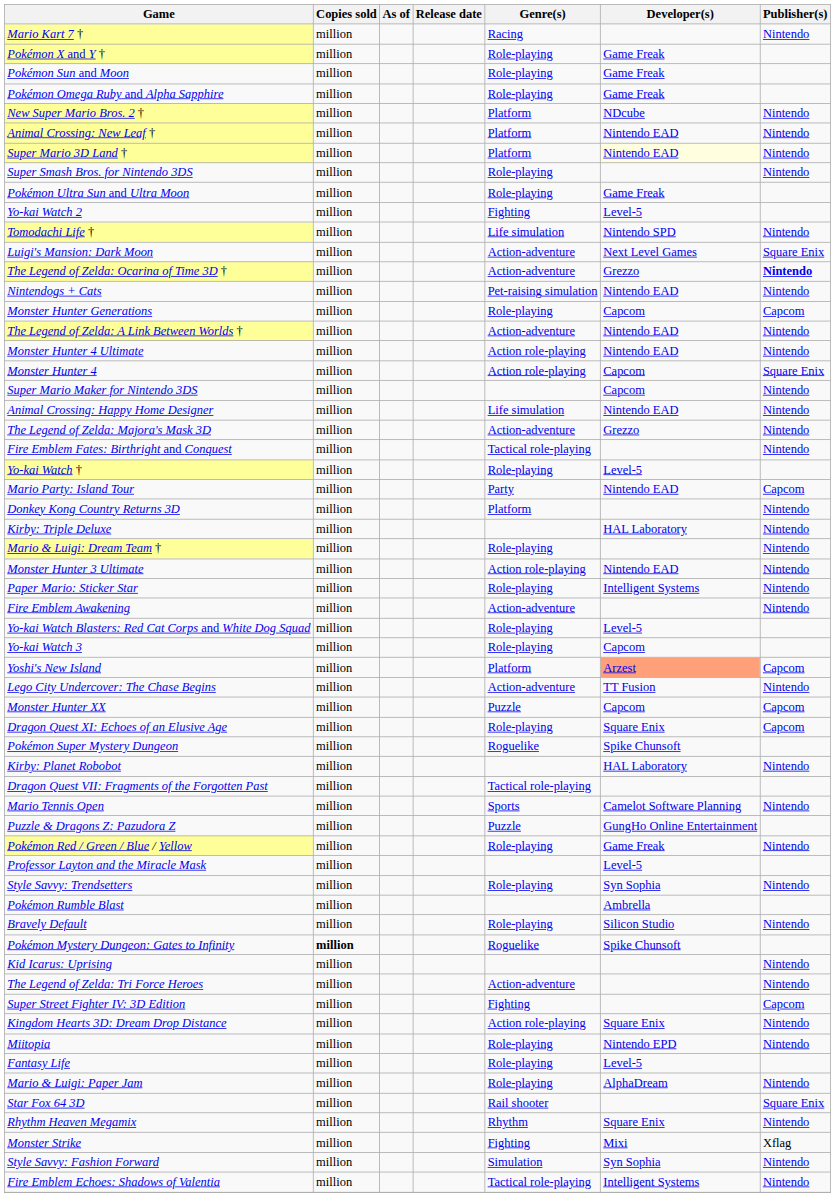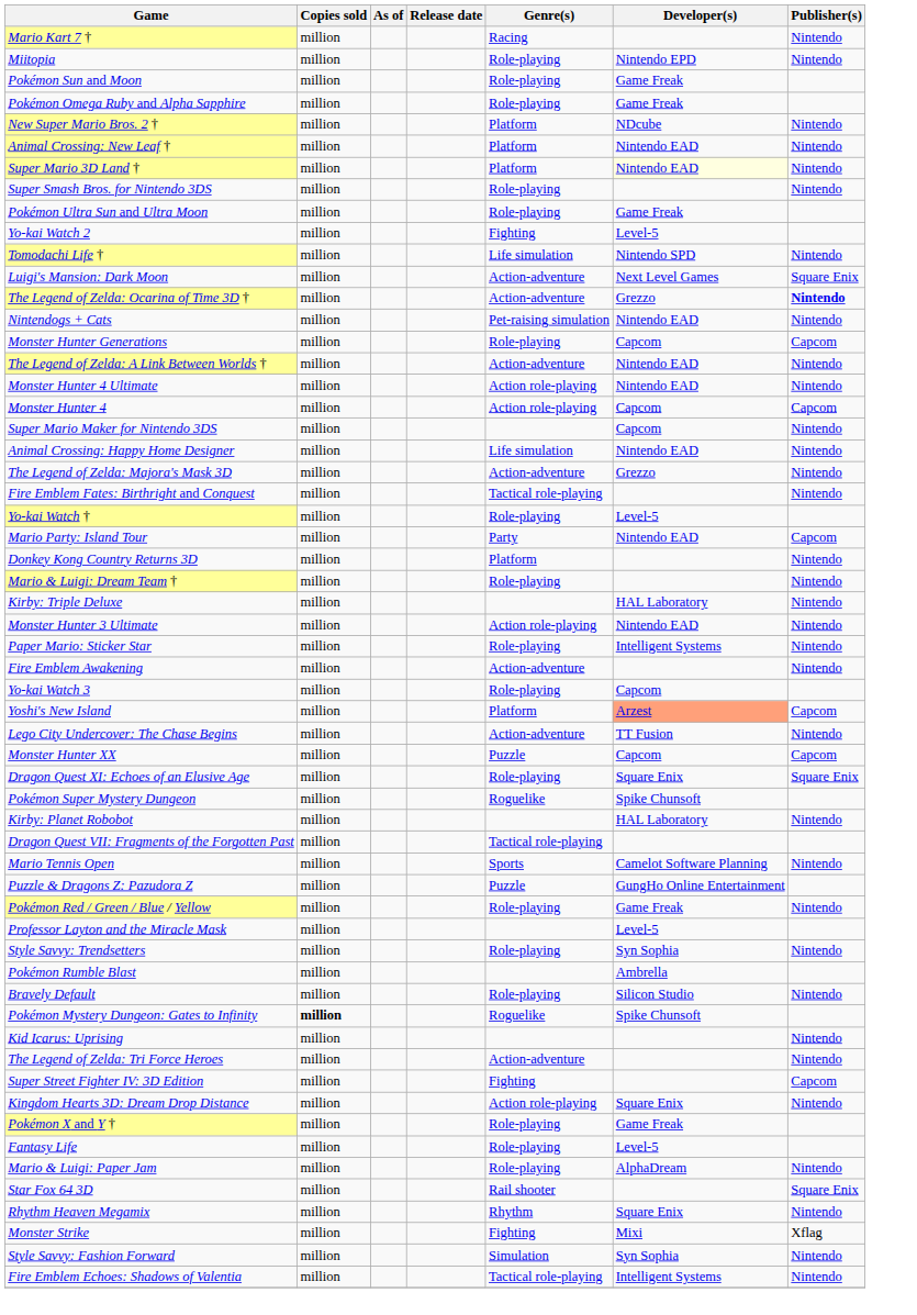rows swapped: Pokémon X and Y † <-> Miitopia
Monster Hunter 4 | Publisher(s): Square Enix -> Capcom
rows swapped: Mario & Luigi: Dream Team † <-> Kirby: Triple Deluxe
- row: Yo-kai Watch Blasters: Red Cat Corps and White Dog Squad | million | Role-playing | Level-5
Dragon Quest XI: Echoes of an Elusive Age | Publisher(s): Capcom -> Square Enix
